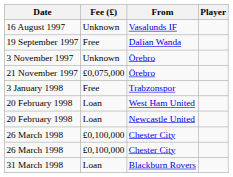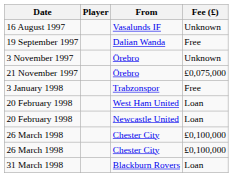columns swapped: Player <-> Fee (£)
